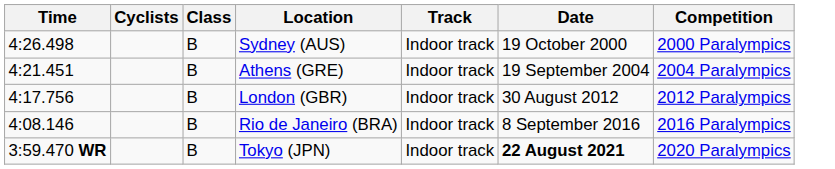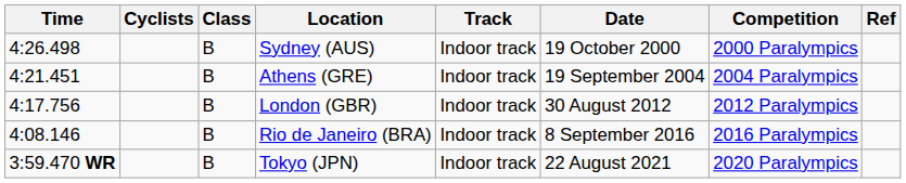+ column: Ref
Tokyo (JPN) | Date: bold -> normal
